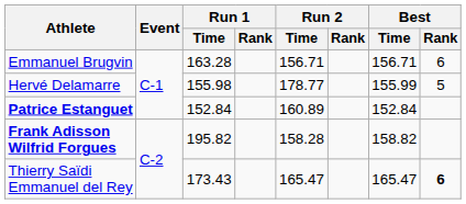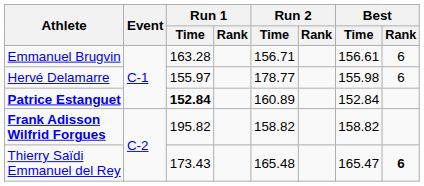Emmanuel Brugvin | Best / Time: 156.71 -> 156.61
Hervé Delamarre | Run 1 / Time: 155.98 -> 155.97
Hervé Delamarre | Best / Time: 155.99 -> 155.98
Hervé Delamarre | Best / Rank: 5 -> 6
Patrice Estanguet | Run 1 / Time: normal -> bold
Frank Adisson Wilfrid Forgues | Run 2 / Time: 158.28 -> 158.82
Thierry Saïdi Emmanuel del Rey | Run 2 / Time: 165.47 -> 165.48
